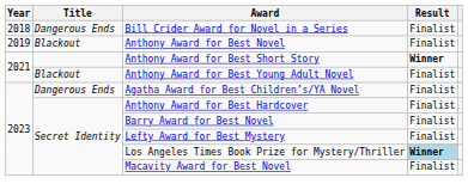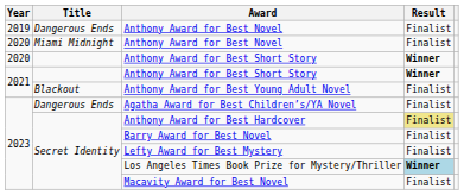- row: 2018 | Dangerous Ends | Bill Crider Award for Novel in a Series | Finalist
2019 / Anthony Award for Best Novel | Title: Blackout -> Dangerous Ends
+ row: 2020 | Miami Midnight | Anthony Award for Best Novel | Finalist
+ row: 2020 | Anthony Award for Best Short Story | Winner
Anthony Award for Best Hardcover | Result: no background -> khaki background
